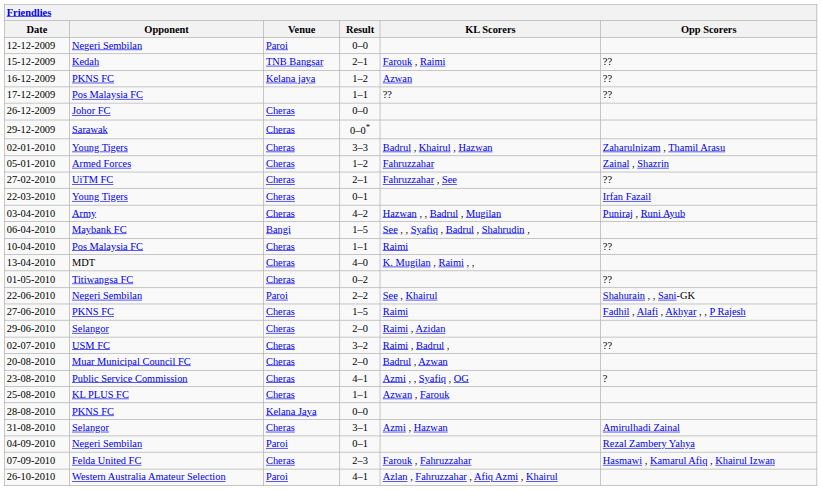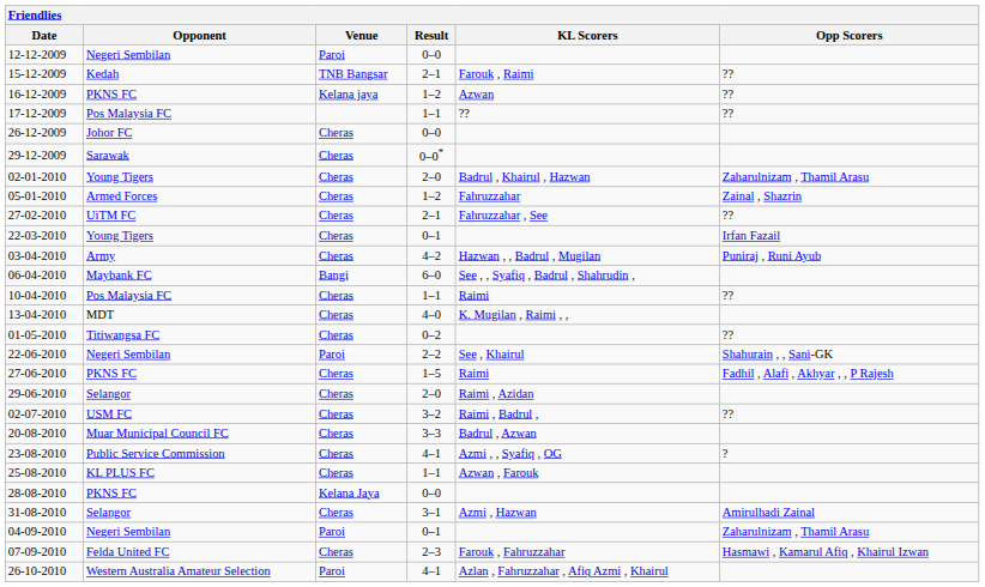02-01-2010 | Result: 3–3 -> 2–0
06-04-2010 | Result: 1–5 -> 6–0
20-08-2010 | Result: 2–0 -> 3–3
04-09-2010 | Opp Scorers: Rezal Zambery Yahya -> Zaharulnizam , Thamil Arasu
